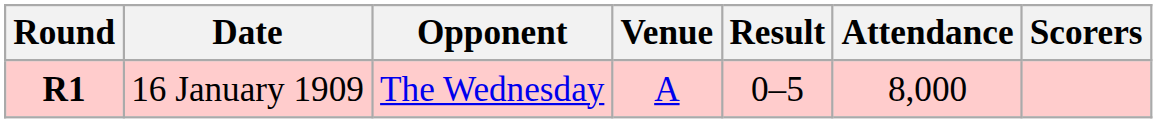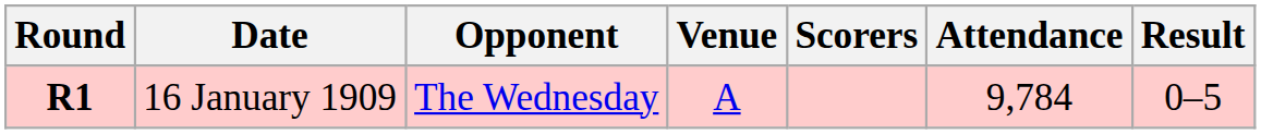columns swapped: Result <-> Scorers
16 January 1909 | Attendance: 8,000 -> 9,784
